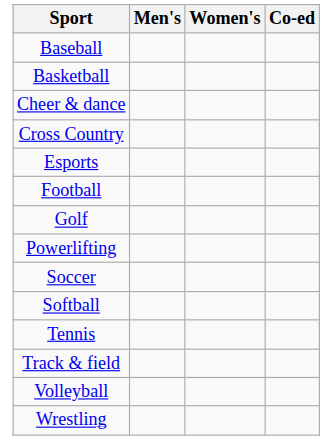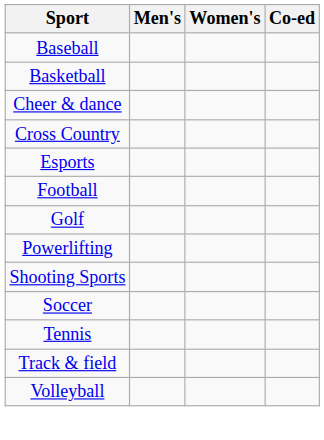+ row: Shooting Sports
- row: Softball
- row: Wrestling
